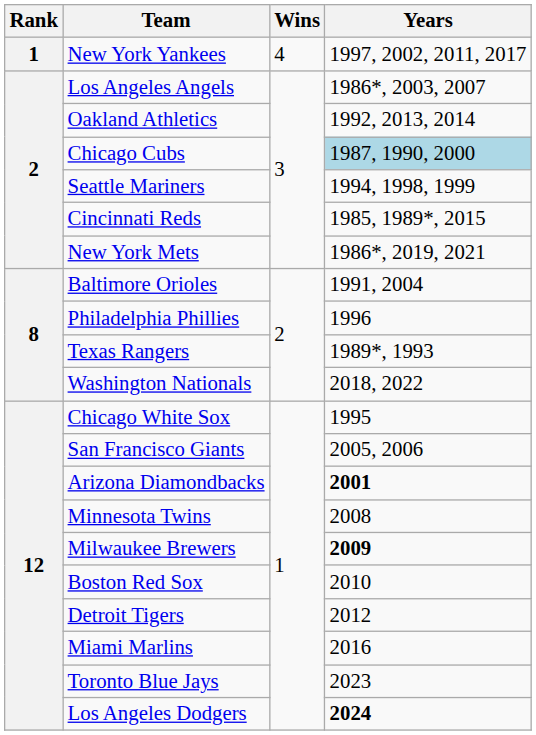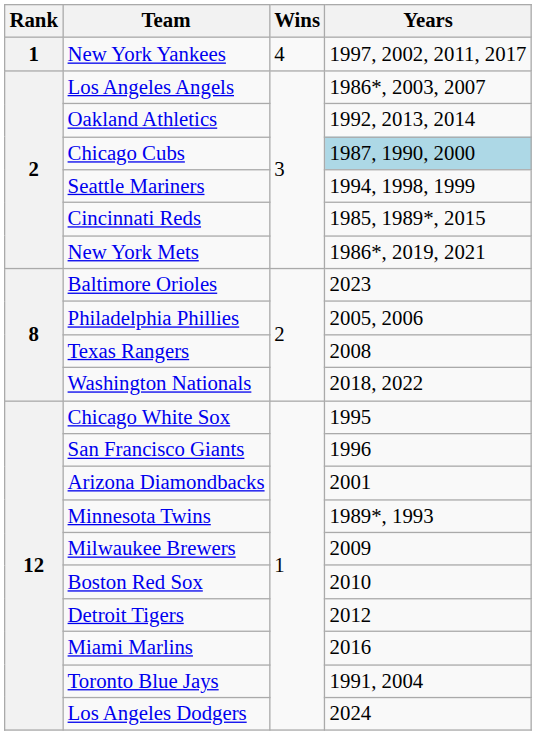Baltimore Orioles | Years: 1991, 2004 -> 2023
Philadelphia Phillies | Years: 1996 -> 2005, 2006
Texas Rangers | Years: 1989*, 1993 -> 2008
San Francisco Giants | Years: 2005, 2006 -> 1996
Arizona Diamondbacks | Years: bold -> normal
Minnesota Twins | Years: 2008 -> 1989*, 1993
Milwaukee Brewers | Years: bold -> normal
Toronto Blue Jays | Years: 2023 -> 1991, 2004
Los Angeles Dodgers | Years: bold -> normal
